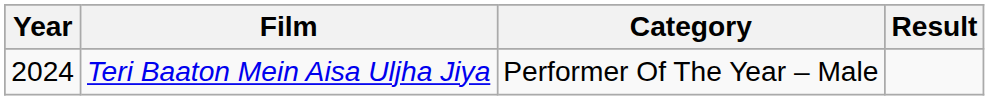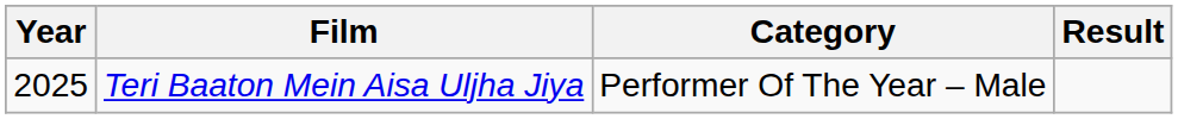Teri Baaton Mein Aisa Uljha Jiya | Year: 2024 -> 2025
